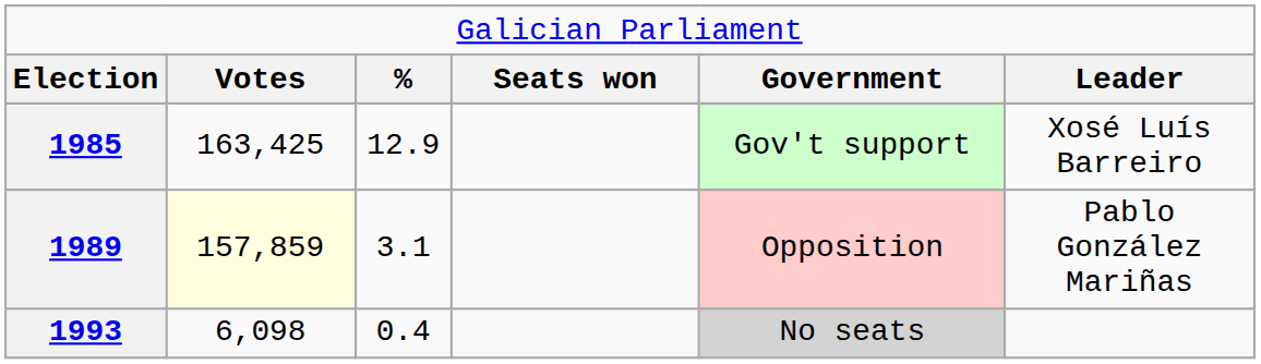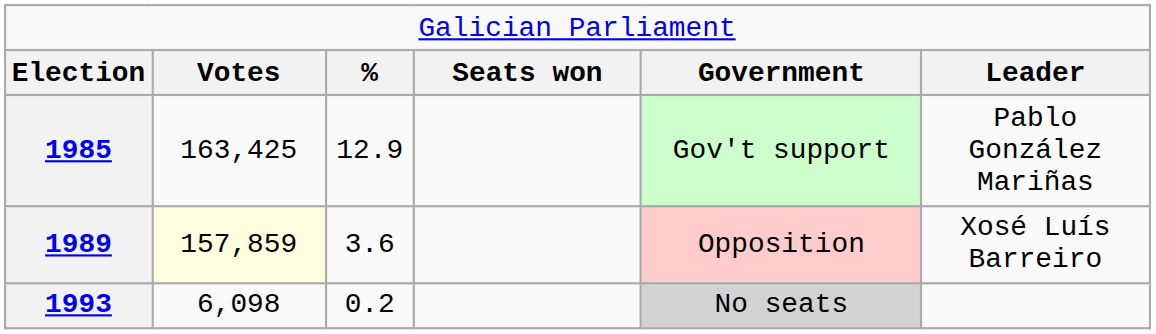1985 | column 6: Xosé Luís Barreiro -> Pablo González Mariñas
1989 | column 3: 3.1 -> 3.6
1989 | column 6: Pablo González Mariñas -> Xosé Luís Barreiro
1993 | column 3: 0.4 -> 0.2
